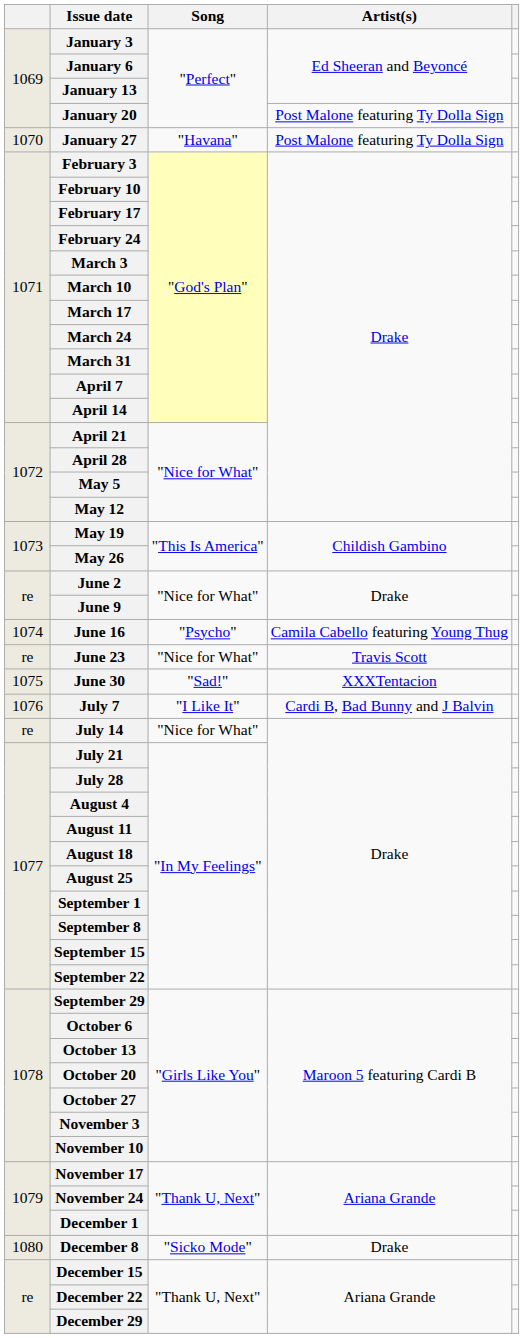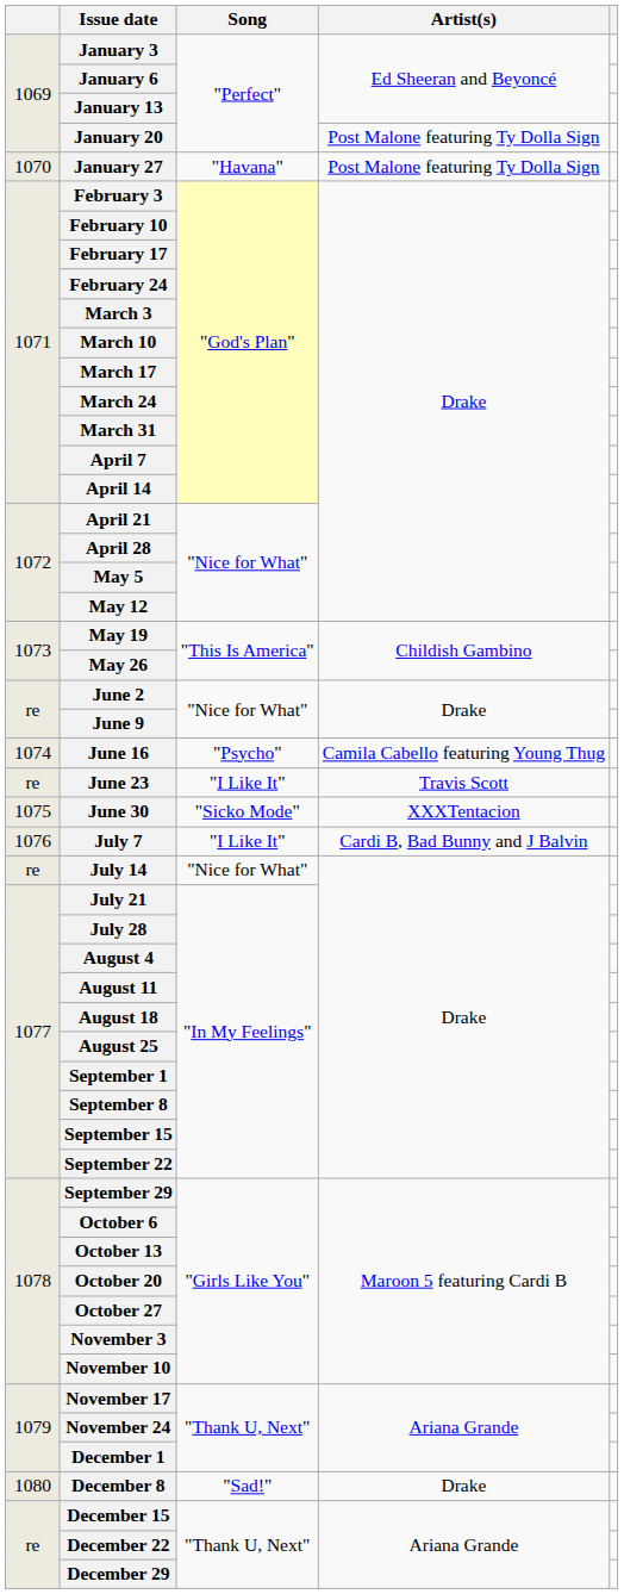June 23 | Song: "Nice for What" -> "I Like It"
June 30 | Song: "Sad!" -> "Sicko Mode"
December 8 | Song: "Sicko Mode" -> "Sad!"
